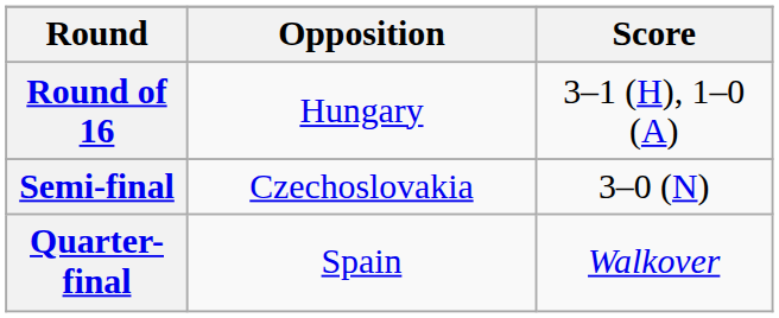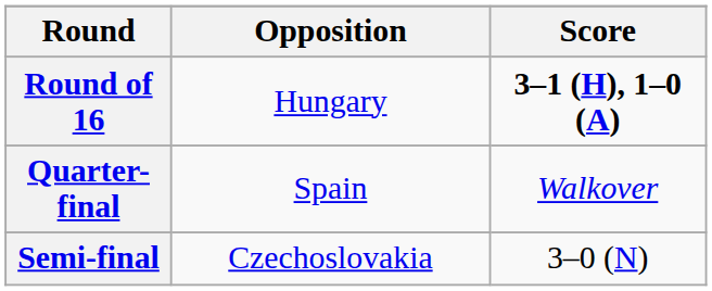Round of 16 | Score: normal -> bold
rows swapped: Quarter-final <-> Semi-final
